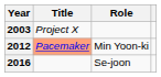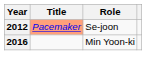- row: 2003 | Project X
2012 | Role: Min Yoon-ki -> Se-joon
2016 | Role: Se-joon -> Min Yoon-ki
